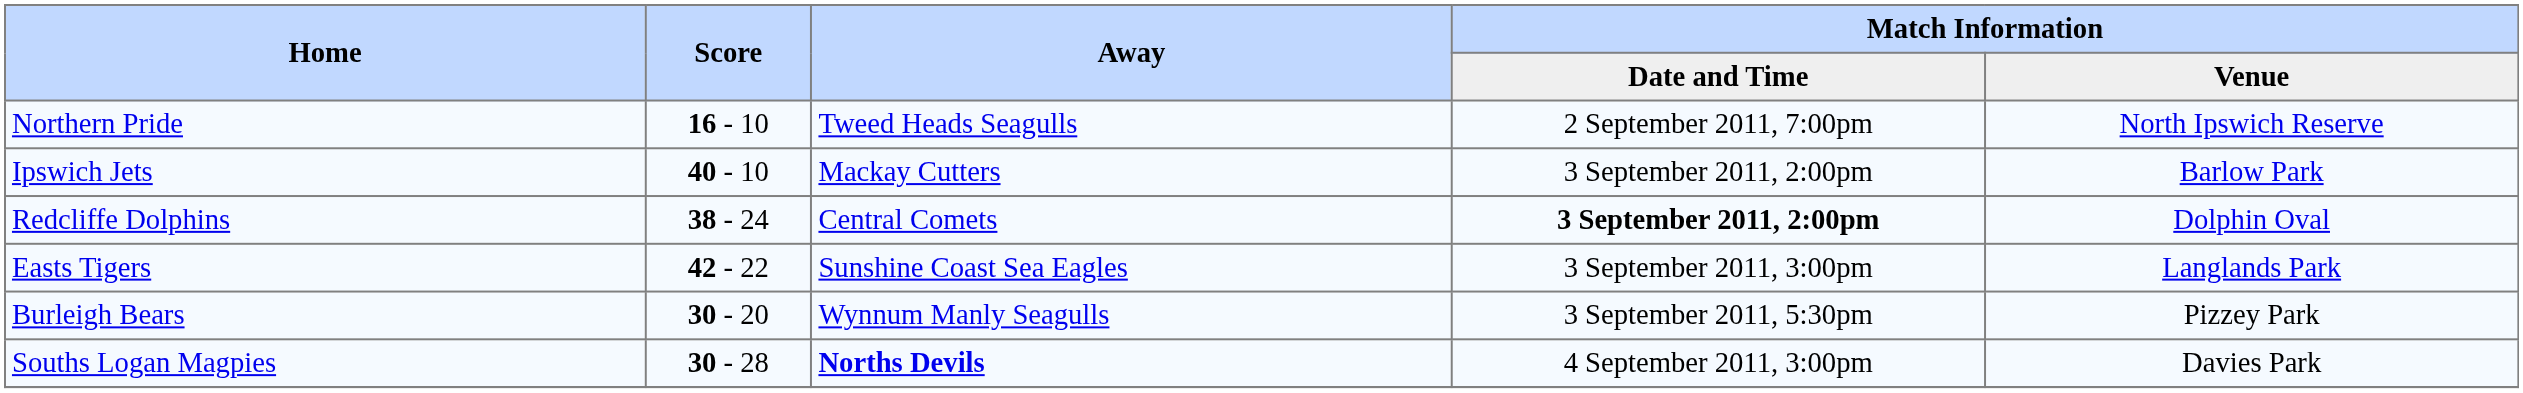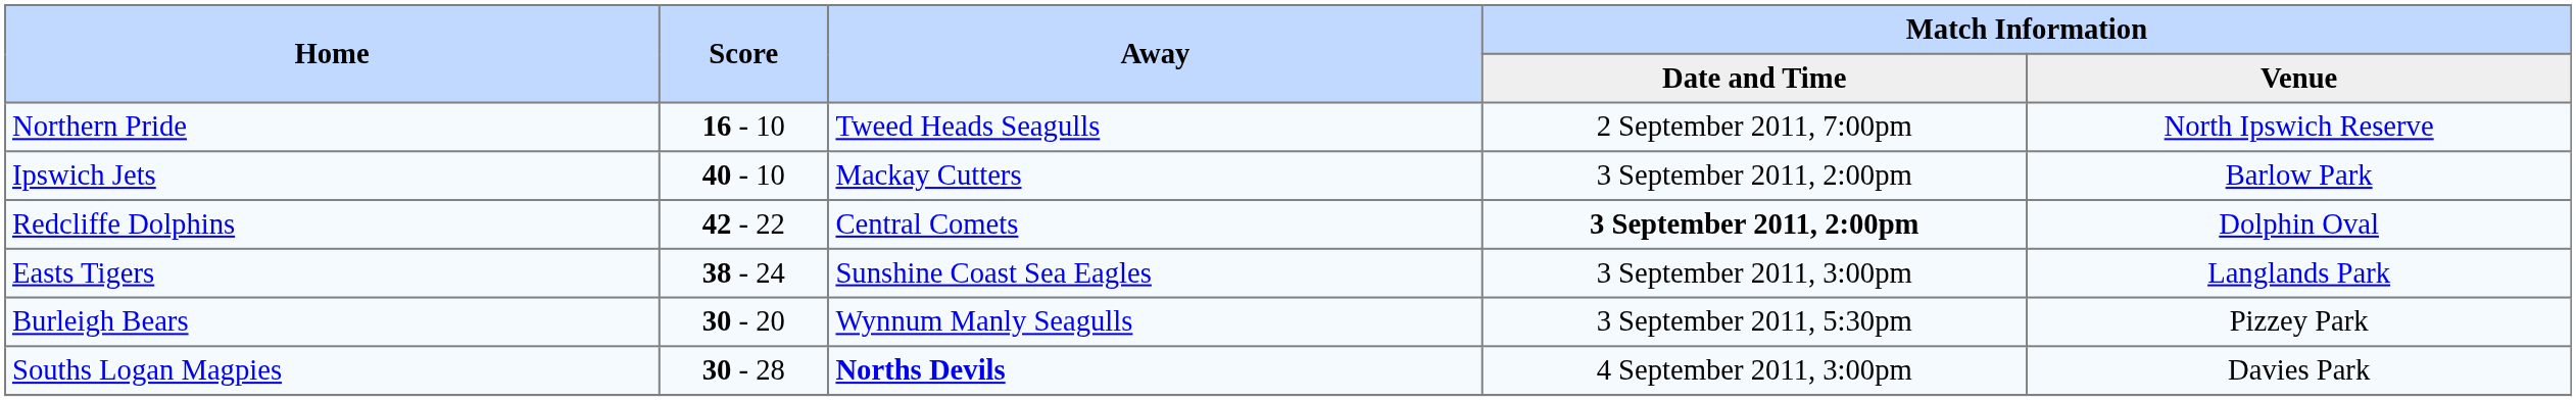Redcliffe Dolphins | Score: 38 - 24 -> 42 - 22
Easts Tigers | Score: 42 - 22 -> 38 - 24
